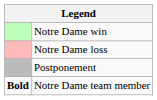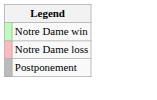- row: Bold | Notre Dame team member
